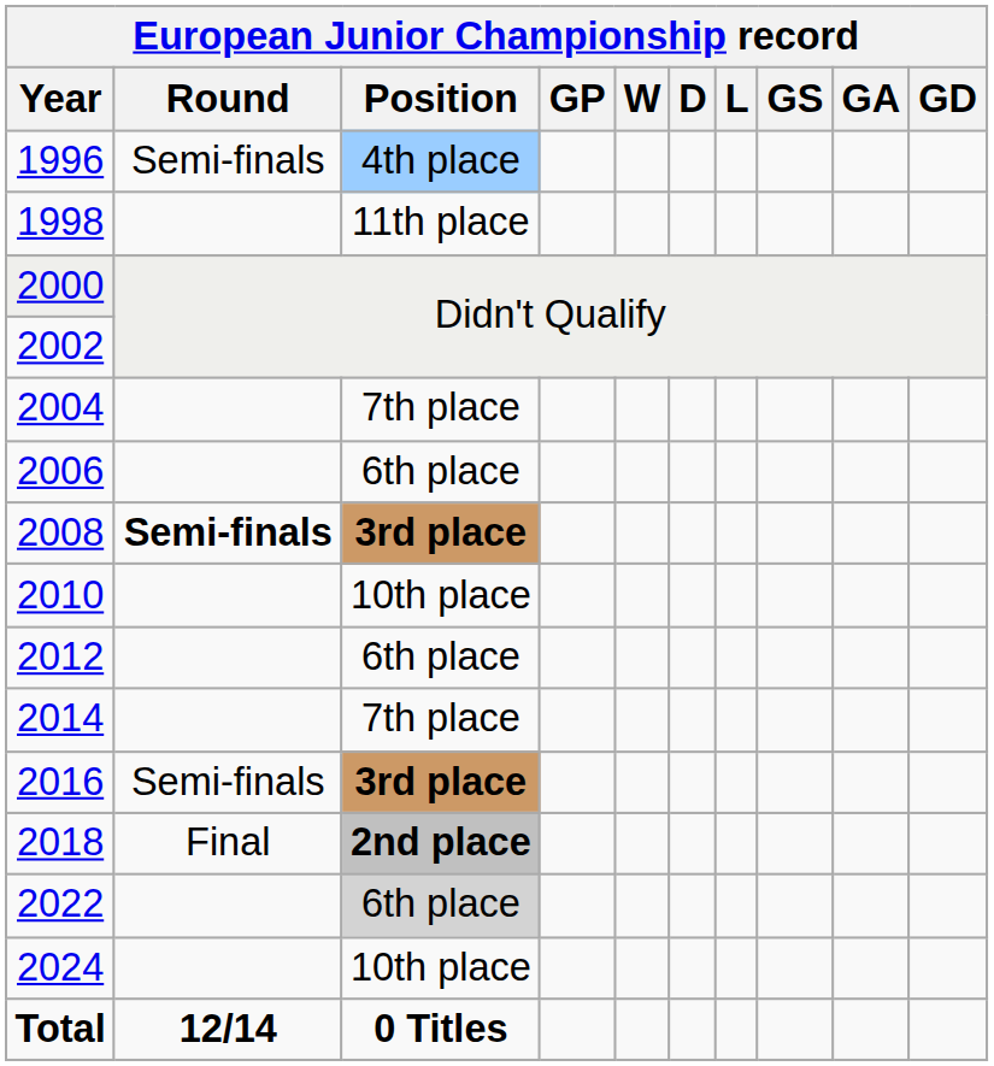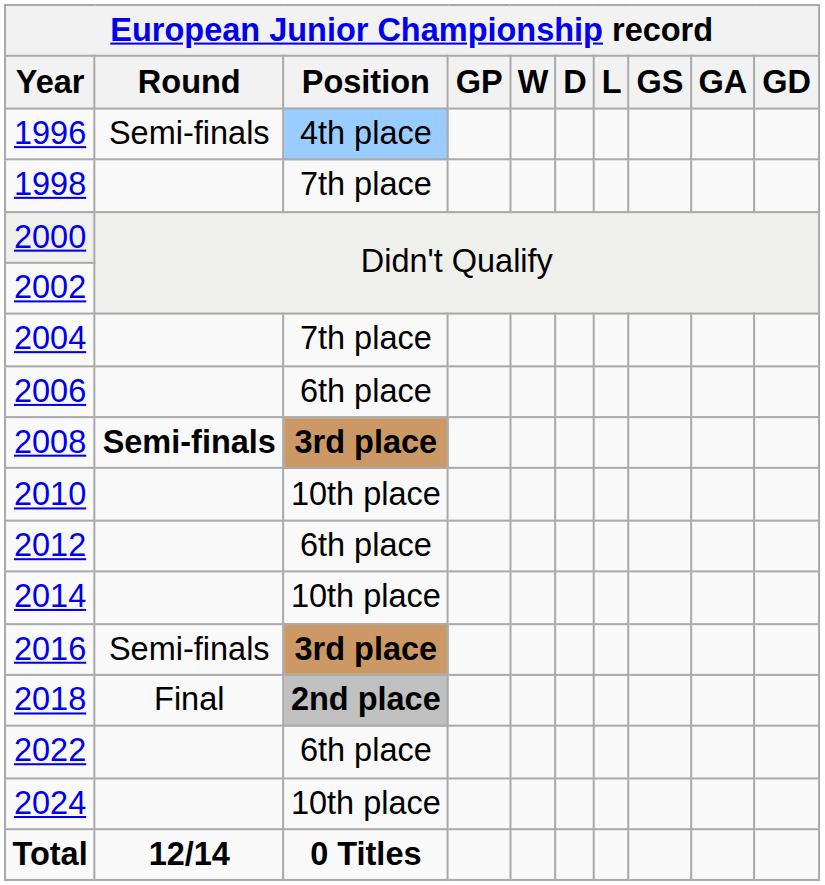1998 | Position: 11th place -> 7th place
2014 | Position: 7th place -> 10th place
2022 | Position: lightgrey background -> no background
